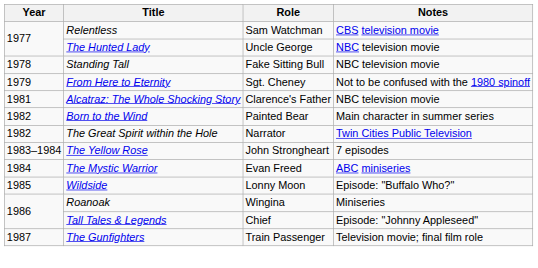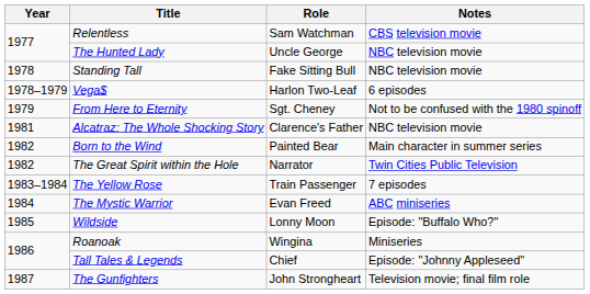+ row: 1978–1979 | Vega$ | Harlon Two-Leaf | 6 episodes
The Yellow Rose | Role: John Strongheart -> Train Passenger
The Gunfighters | Role: Train Passenger -> John Strongheart
